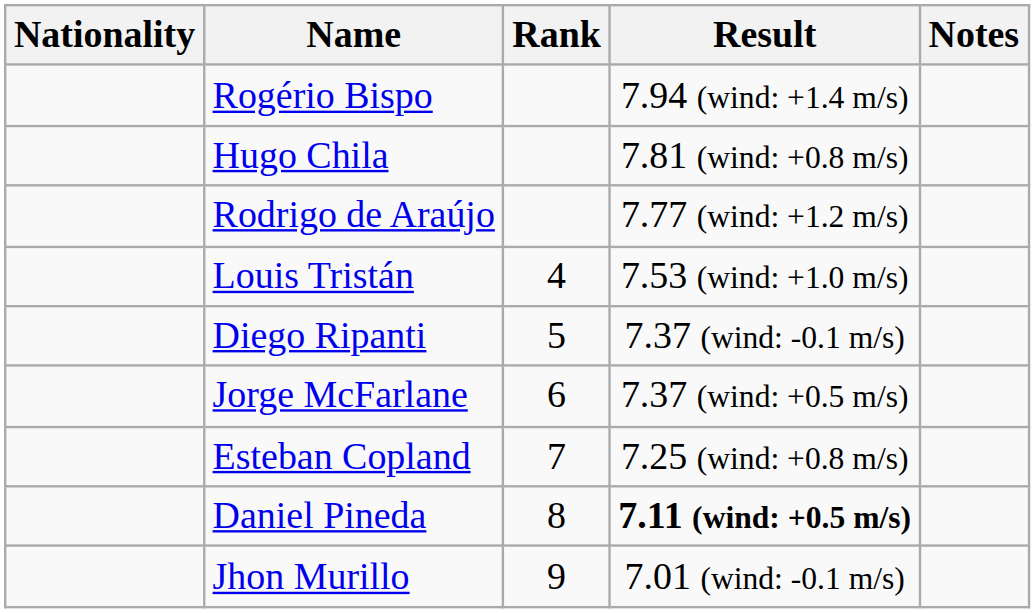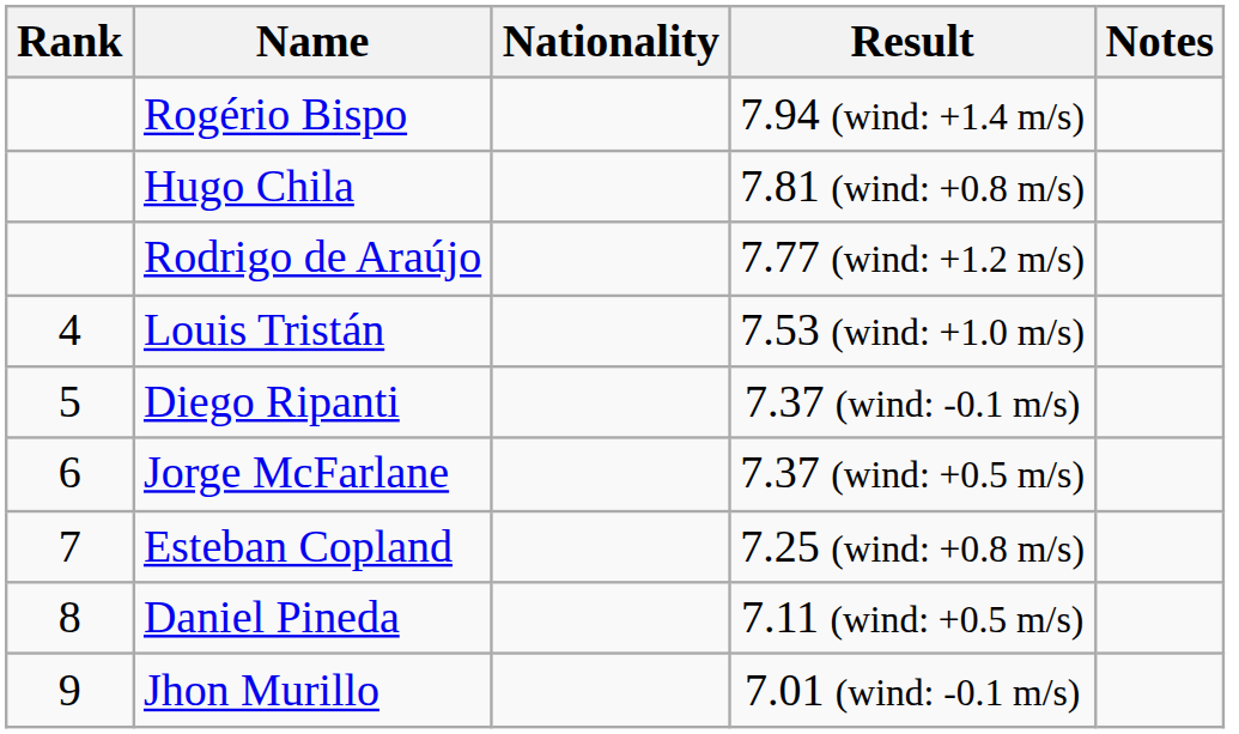columns swapped: Rank <-> Nationality
Daniel Pineda | Result: bold -> normal
